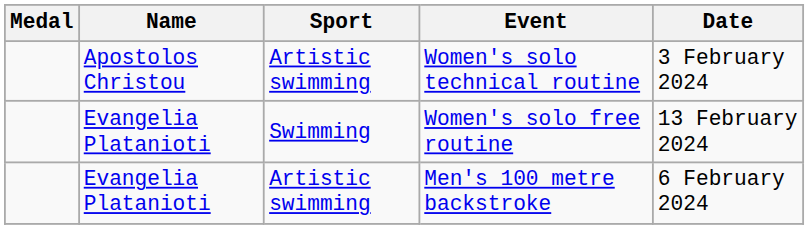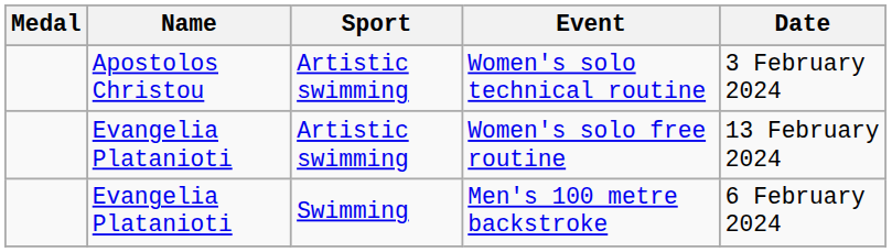Women's solo free routine | Sport: Swimming -> Artistic swimming
Men's 100 metre backstroke | Sport: Artistic swimming -> Swimming
